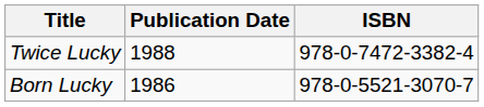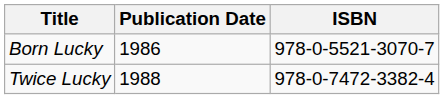rows swapped: Born Lucky <-> Twice Lucky
